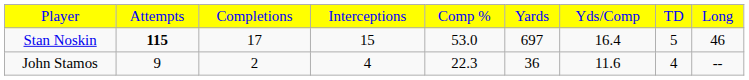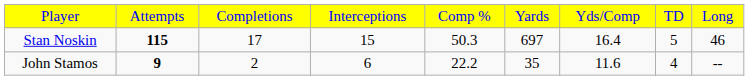Stan Noskin | column 5: 53.0 -> 50.3
John Stamos | column 2: normal -> bold
John Stamos | column 4: 4 -> 6
John Stamos | column 5: 22.3 -> 22.2
John Stamos | column 6: 36 -> 35
